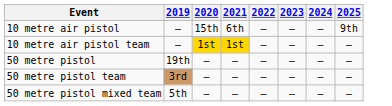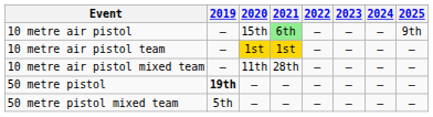10 metre air pistol | 2021: no background -> lightgreen background
+ row: 10 metre air pistol mixed team | — | 11th | 28th | — | — | — | —
50 metre pistol | 2019: normal -> bold
- row: 50 metre pistol team | 3rd | — | — | — | — | — | —
